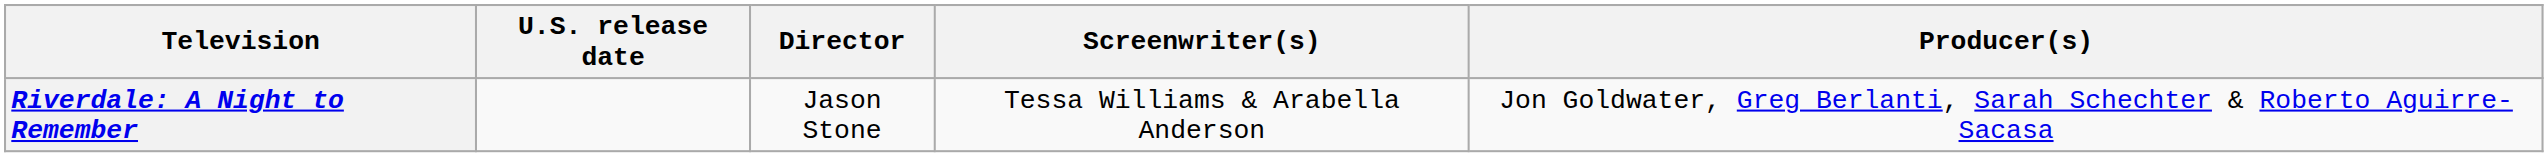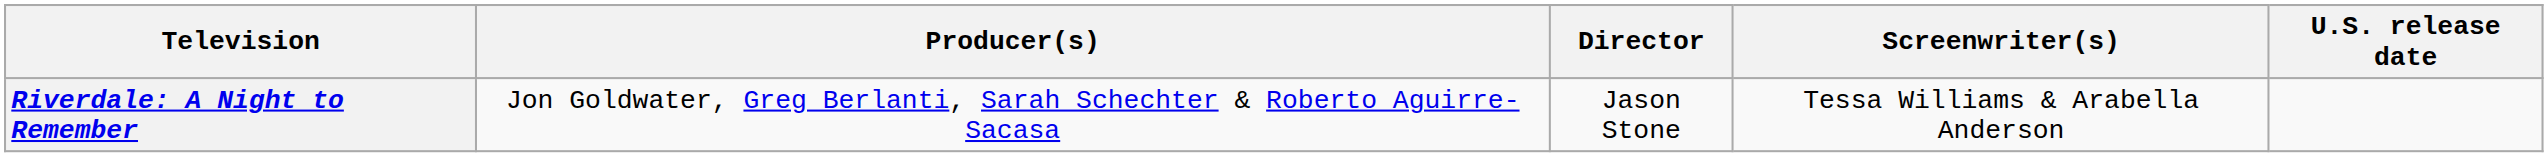columns swapped: U.S. release date <-> Producer(s)
